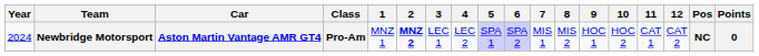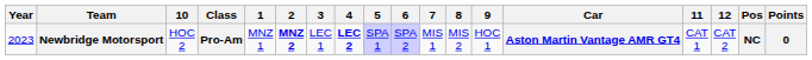columns swapped: Car <-> 10
Newbridge Motorsport | Year: 2024 -> 2023
Newbridge Motorsport | 4: normal -> bold
